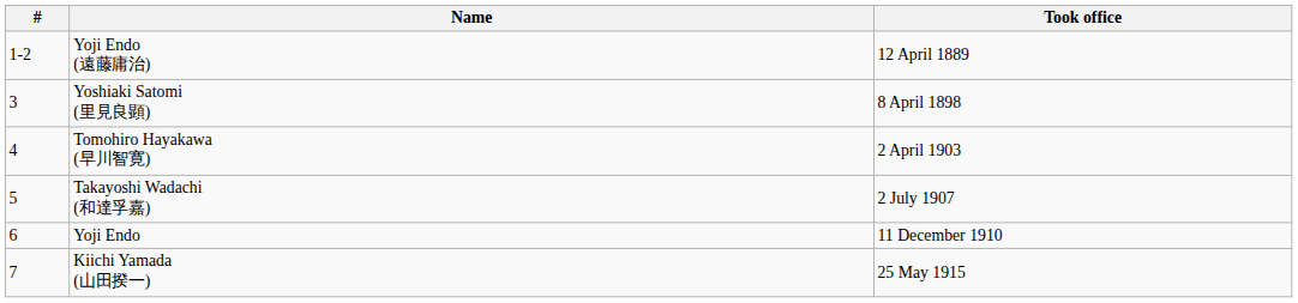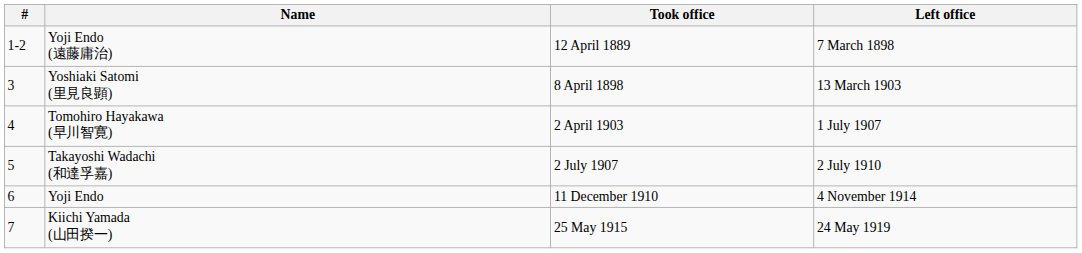+ column: Left office | 7 March 1898 | 13 March 1903 | 1 July 1907 | 2 July 1910 | 4 November 1914 | 24 May 1919
